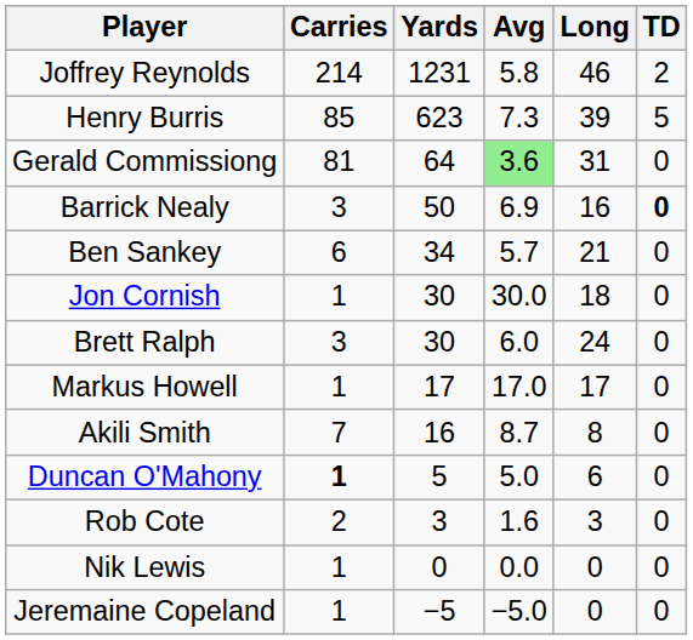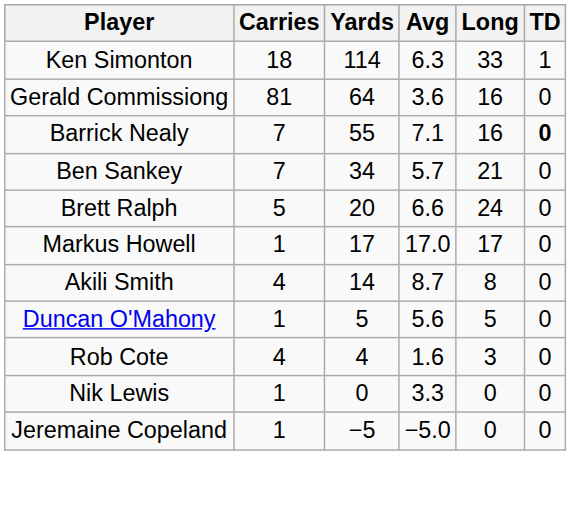- row: Joffrey Reynolds | 214 | 1231 | 5.8 | 46 | 2
- row: Henry Burris | 85 | 623 | 7.3 | 39 | 5
+ row: Ken Simonton | 18 | 114 | 6.3 | 33 | 1
Gerald Commissiong | Avg: lightgreen background -> no background
Gerald Commissiong | Long: 31 -> 16
Barrick Nealy | Carries: 3 -> 7
Barrick Nealy | Yards: 50 -> 55
Barrick Nealy | Avg: 6.9 -> 7.1
Ben Sankey | Carries: 6 -> 7
- row: Jon Cornish | 1 | 30 | 30.0 | 18 | 0
Brett Ralph | Carries: 3 -> 5
Brett Ralph | Yards: 30 -> 20
Brett Ralph | Avg: 6.0 -> 6.6
Akili Smith | Carries: 7 -> 4
Akili Smith | Yards: 16 -> 14
Duncan O'Mahony | Carries: bold -> normal
Duncan O'Mahony | Avg: 5.0 -> 5.6
Duncan O'Mahony | Long: 6 -> 5
Rob Cote | Carries: 2 -> 4
Rob Cote | Yards: 3 -> 4
Nik Lewis | Avg: 0.0 -> 3.3
